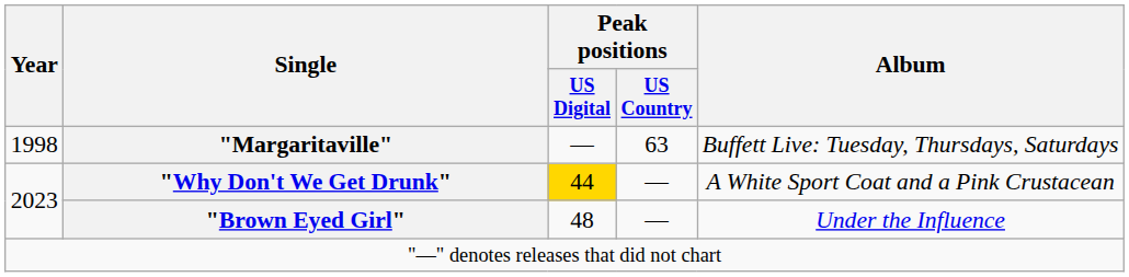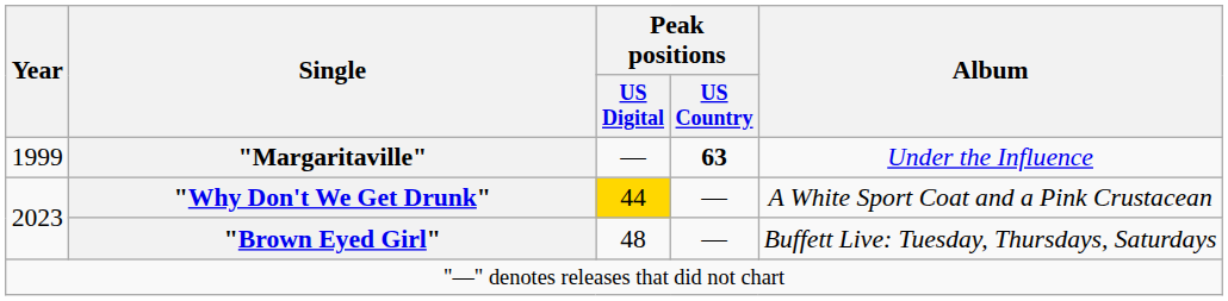"Margaritaville" | Year: 1998 -> 1999
"Margaritaville" | Peak positions / US Country: normal -> bold
"Margaritaville" | Album: Buffett Live: Tuesday, Thursdays, Saturdays -> Under the Influence
"Brown Eyed Girl" | Album: Under the Influence -> Buffett Live: Tuesday, Thursdays, Saturdays
